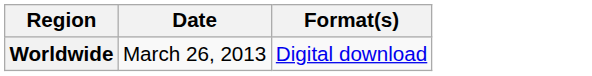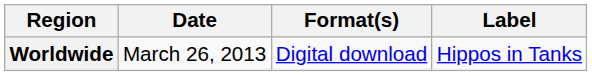+ column: Label | Hippos in Tanks
